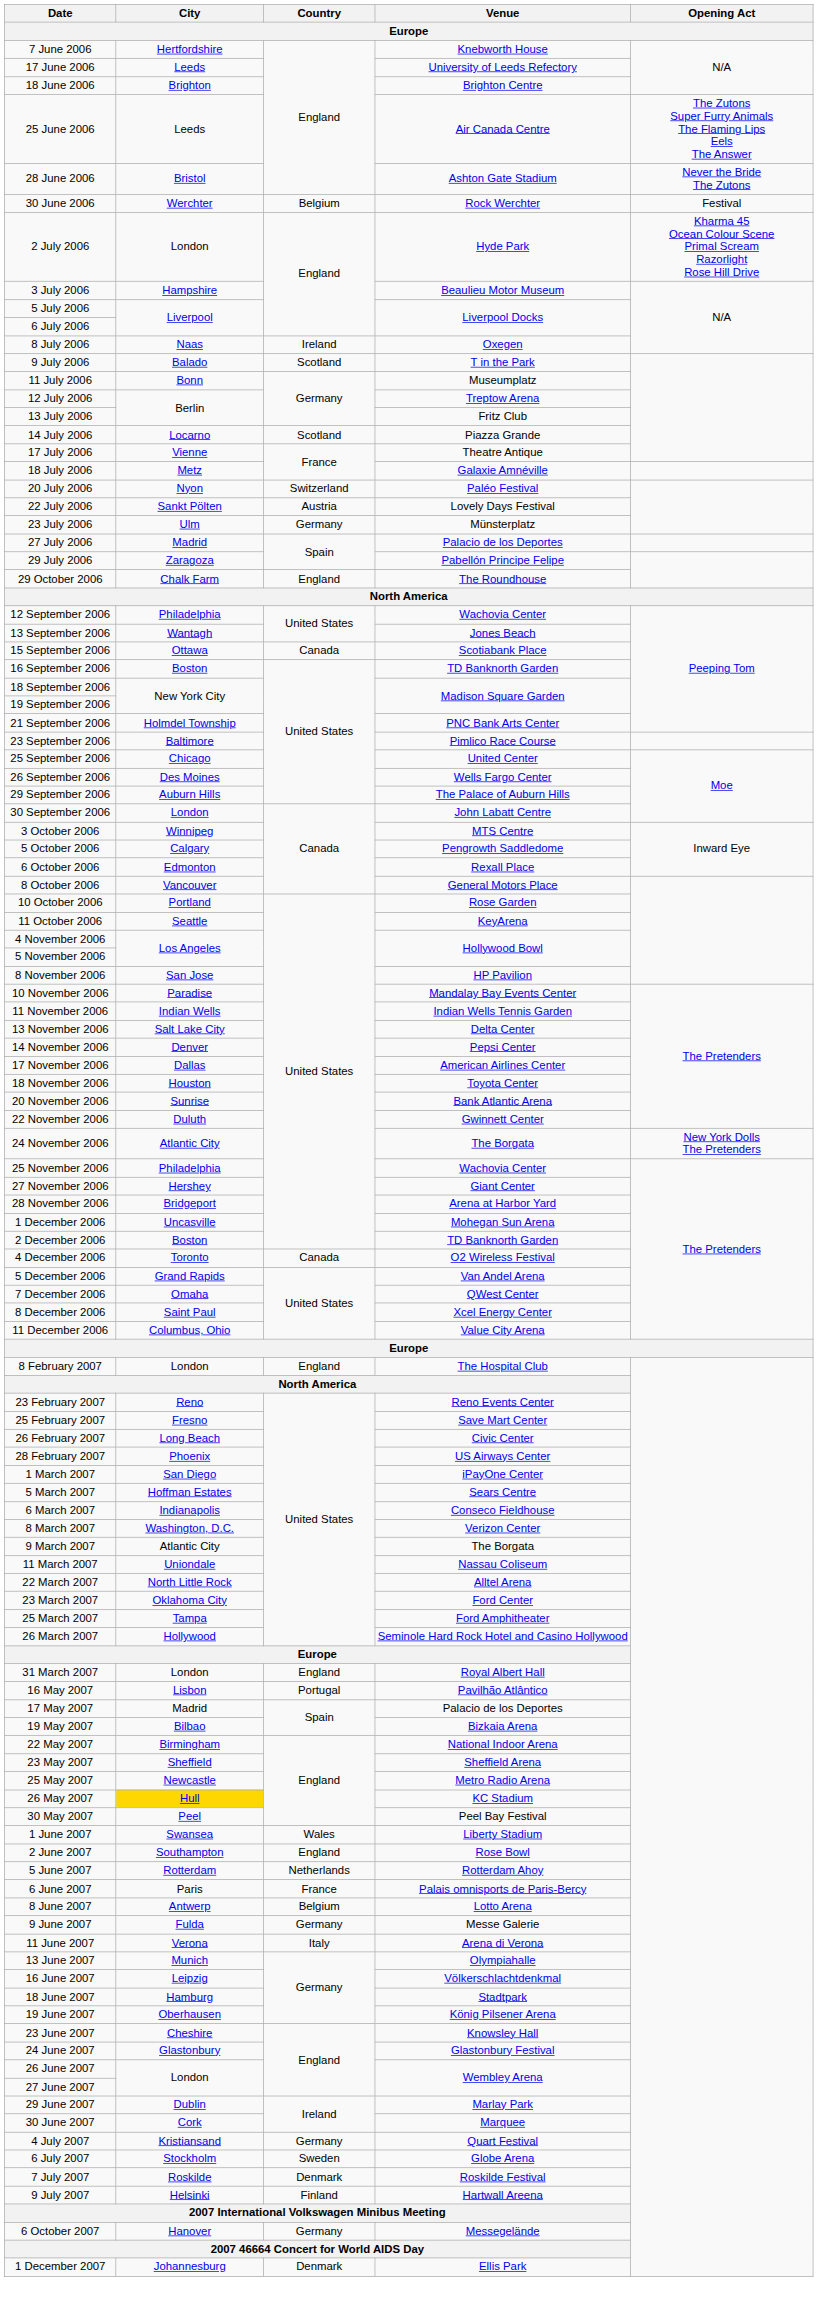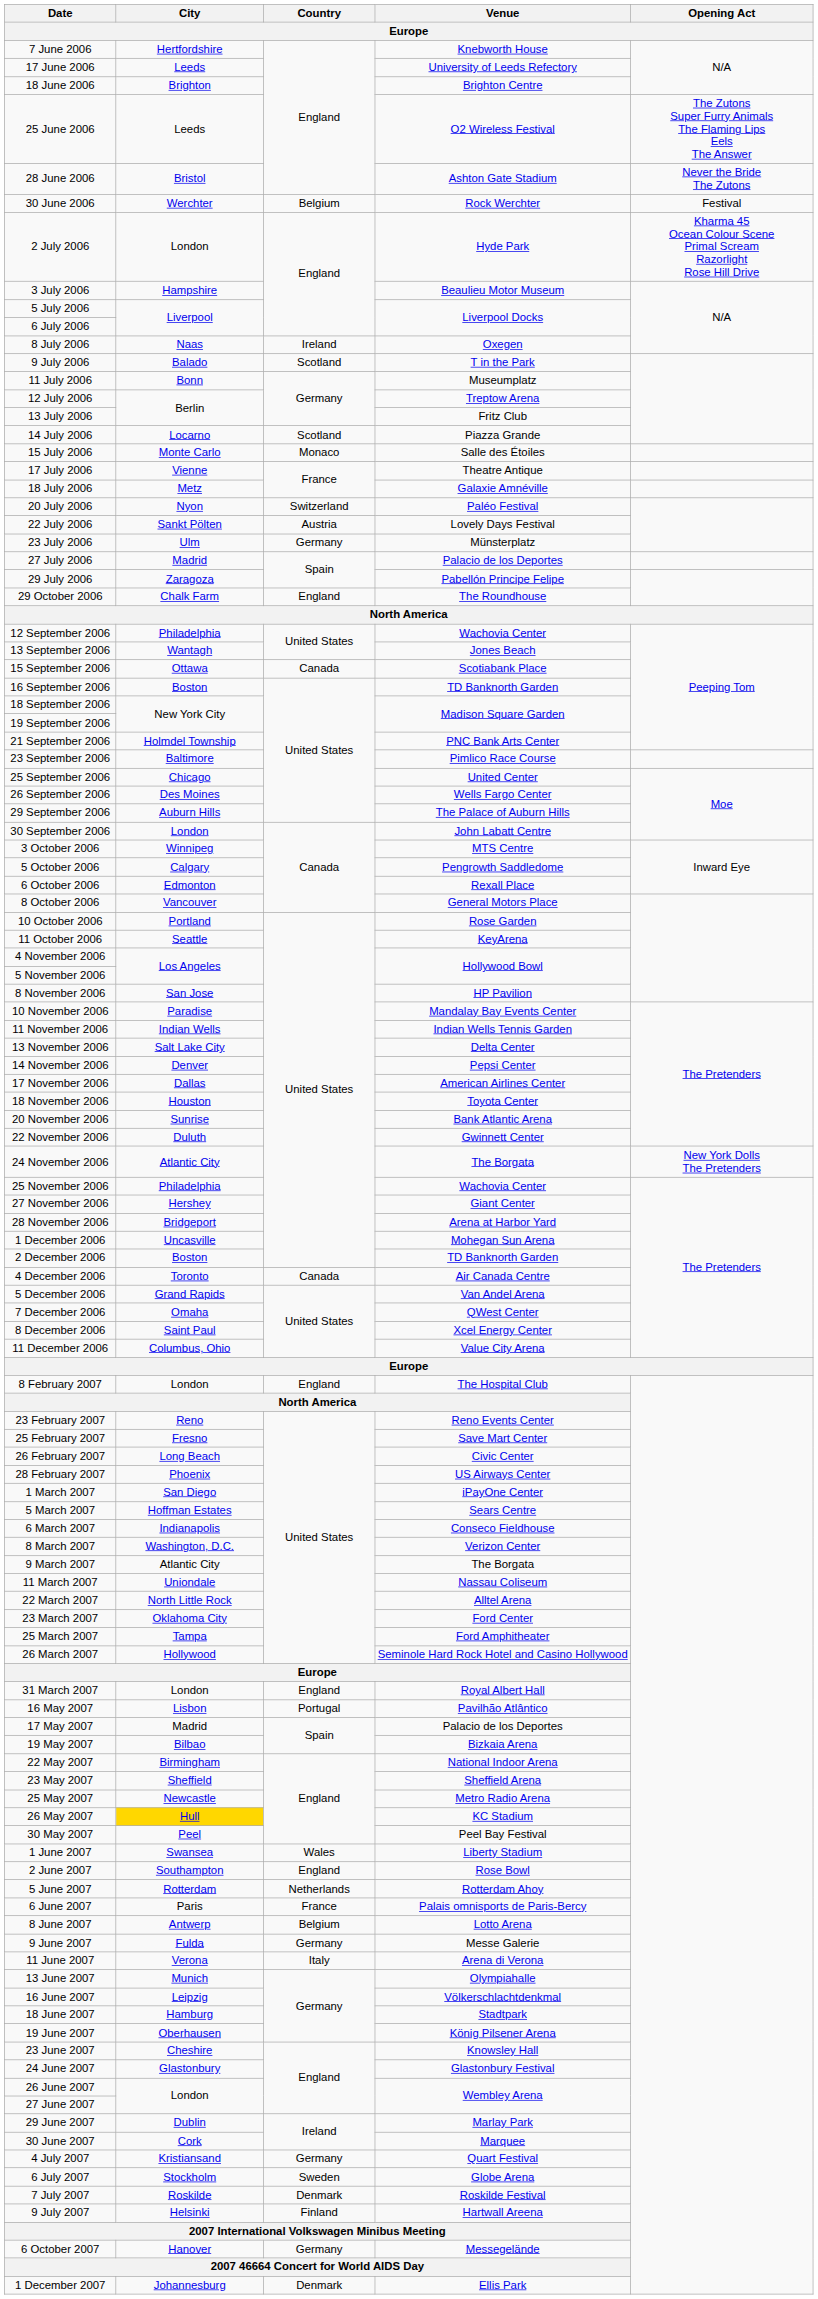25 June 2006 | Venue: Air Canada Centre -> O2 Wireless Festival
+ row: 15 July 2006 | Monte Carlo | Monaco | Salle des Étoiles
4 December 2006 | Venue: O2 Wireless Festival -> Air Canada Centre
